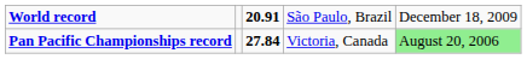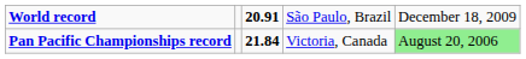Pan Pacific Championships record | column 3: 27.84 -> 21.84
